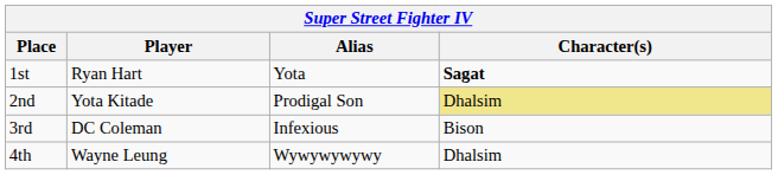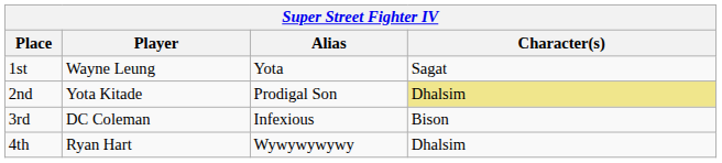1st | Player: Ryan Hart -> Wayne Leung
1st | Character(s): bold -> normal
4th | Player: Wayne Leung -> Ryan Hart
